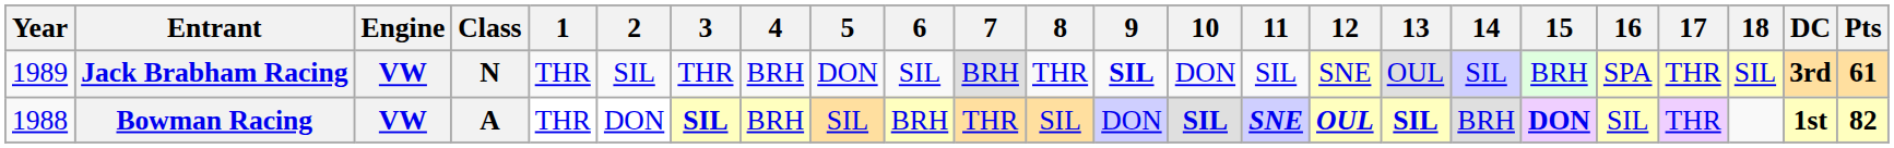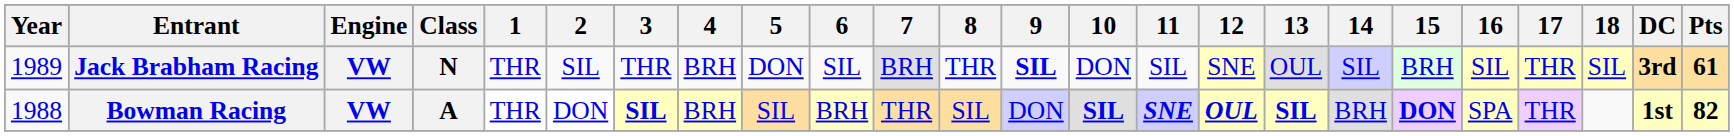Jack Brabham Racing | 16: SPA -> SIL
Bowman Racing | 16: SIL -> SPA
